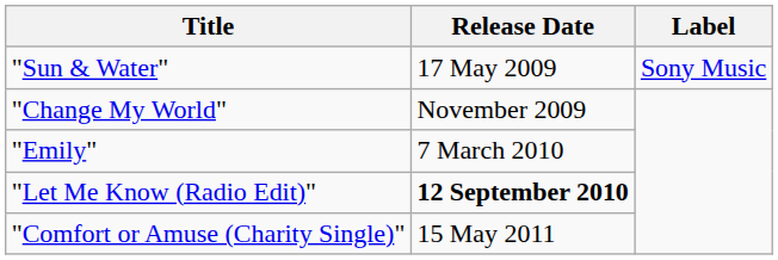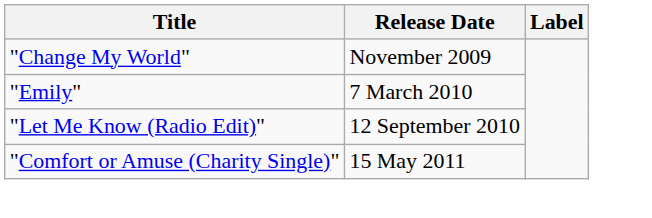- row: "Sun & Water" | 17 May 2009 | Sony Music
"Let Me Know (Radio Edit)" | Release Date: bold -> normal
